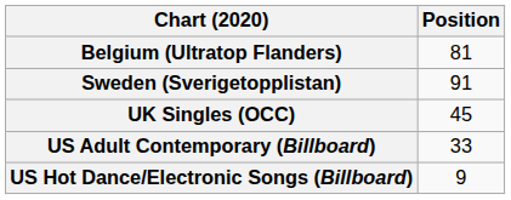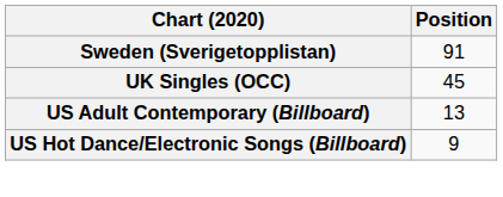- row: Belgium (Ultratop Flanders) | 81
US Adult Contemporary (Billboard) | Position: 33 -> 13
